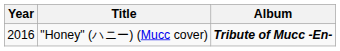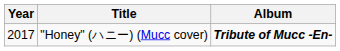"Honey" (ハニー) (Mucc cover) | Year: 2016 -> 2017
